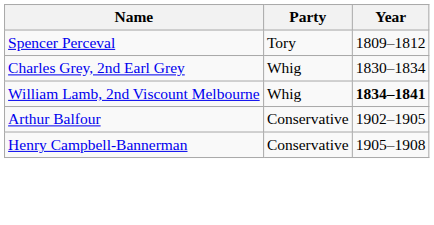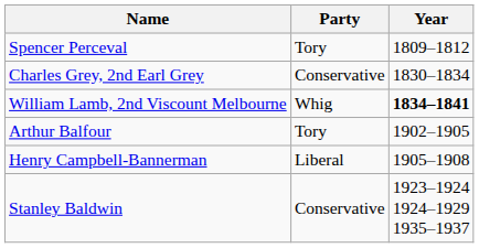Charles Grey, 2nd Earl Grey | Party: Whig -> Conservative
Arthur Balfour | Party: Conservative -> Tory
Henry Campbell-Bannerman | Party: Conservative -> Liberal
+ row: Stanley Baldwin | Conservative | 1923–1924 1924–1929 1935–1937
